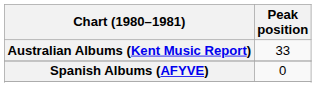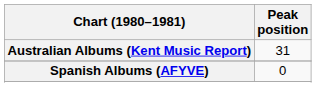Australian Albums (Kent Music Report) | Peak position: 33 -> 31
